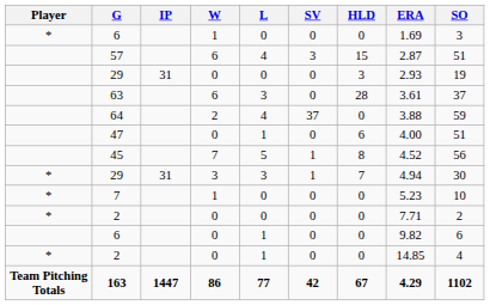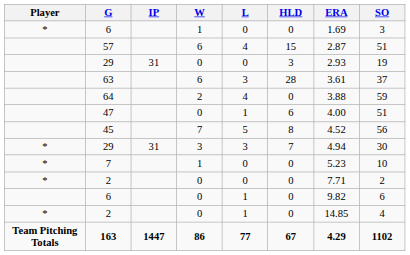- column: SV | 0 | 3 | 0 | 0 | 37 | 0 | 1 | 1 | 0 | 0 | 0 | 0 | 42
